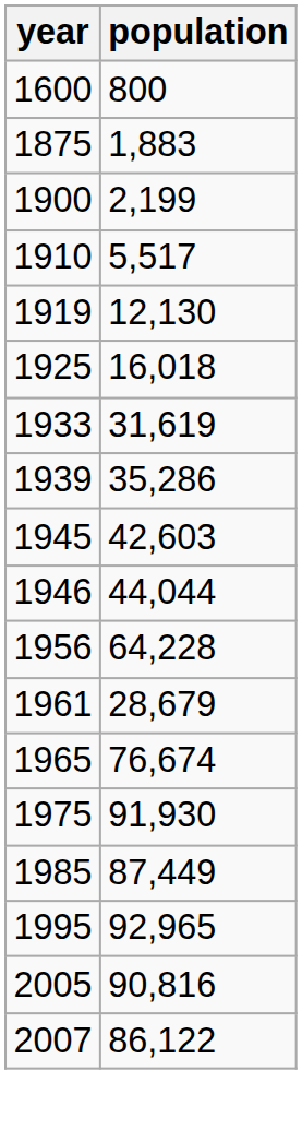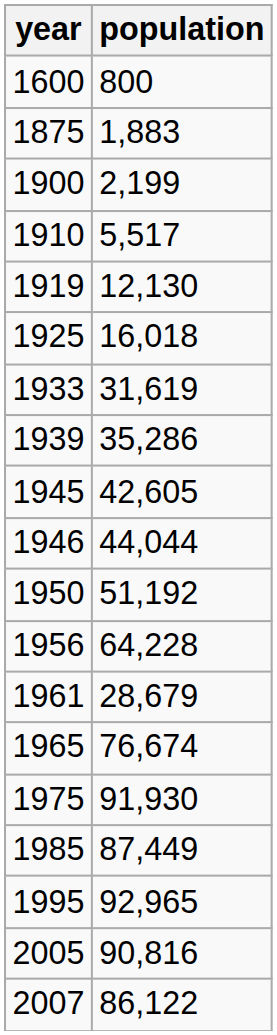1945 | population: 42,603 -> 42,605
+ row: 1950 | 51,192
